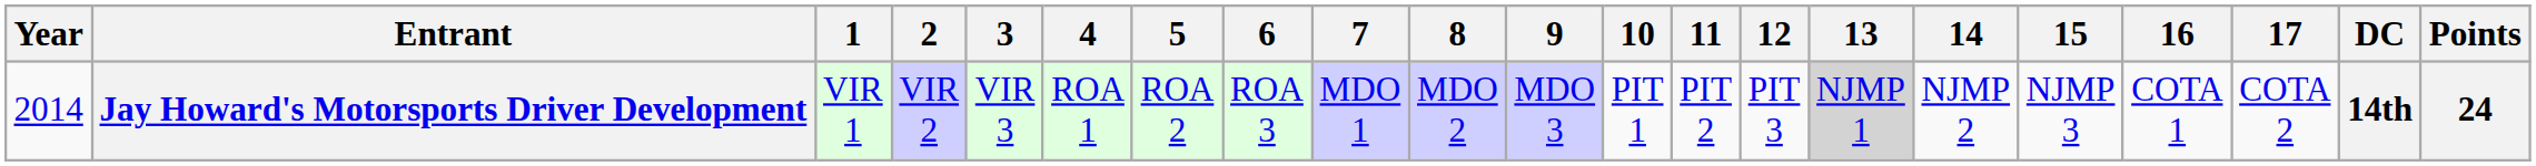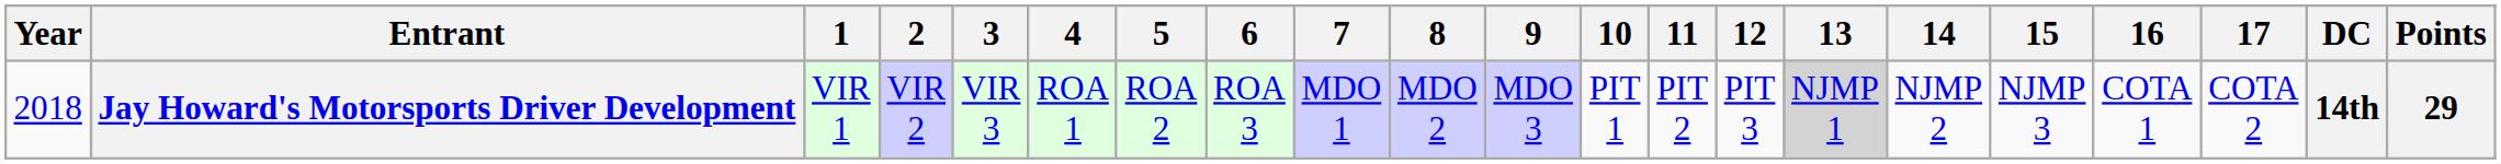Jay Howard's Motorsports Driver Development | Year: 2014 -> 2018
Jay Howard's Motorsports Driver Development | Points: 24 -> 29
